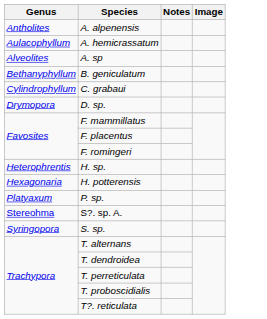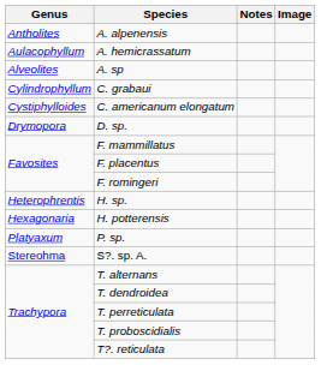- row: Bethanyphyllum | B. geniculatum
+ row: Cystiphylloides | C. americanum elongatum
- row: Syringopora | S. sp.
